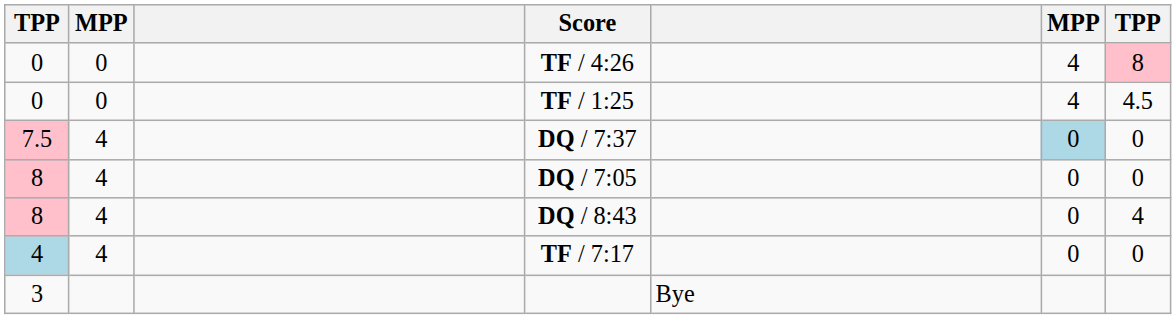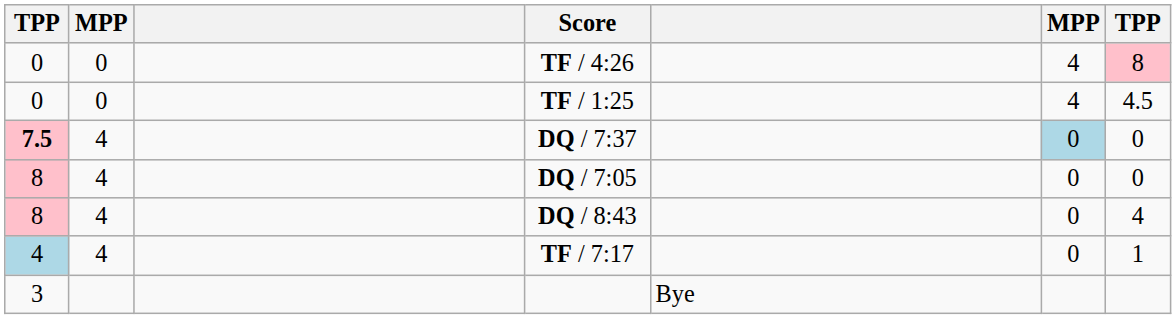DQ / 7:37 | column 1: normal -> bold
TF / 7:17 | column 7: 0 -> 1
